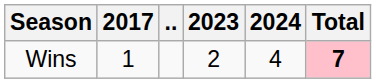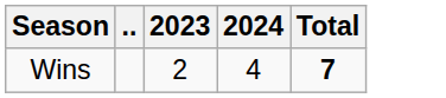- column: 2017 | 1
Wins | Total: pink background -> no background
